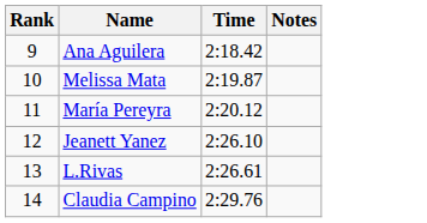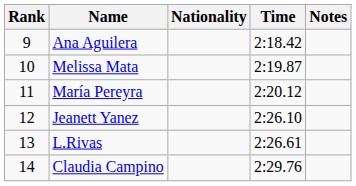+ column: Nationality
